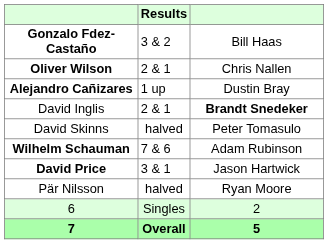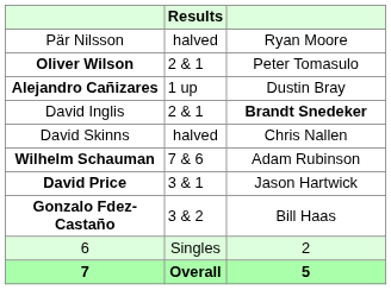rows swapped: Gonzalo Fdez-Castaño <-> Pär Nilsson
Oliver Wilson | column 3: Chris Nallen -> Peter Tomasulo
David Skinns | column 3: Peter Tomasulo -> Chris Nallen
